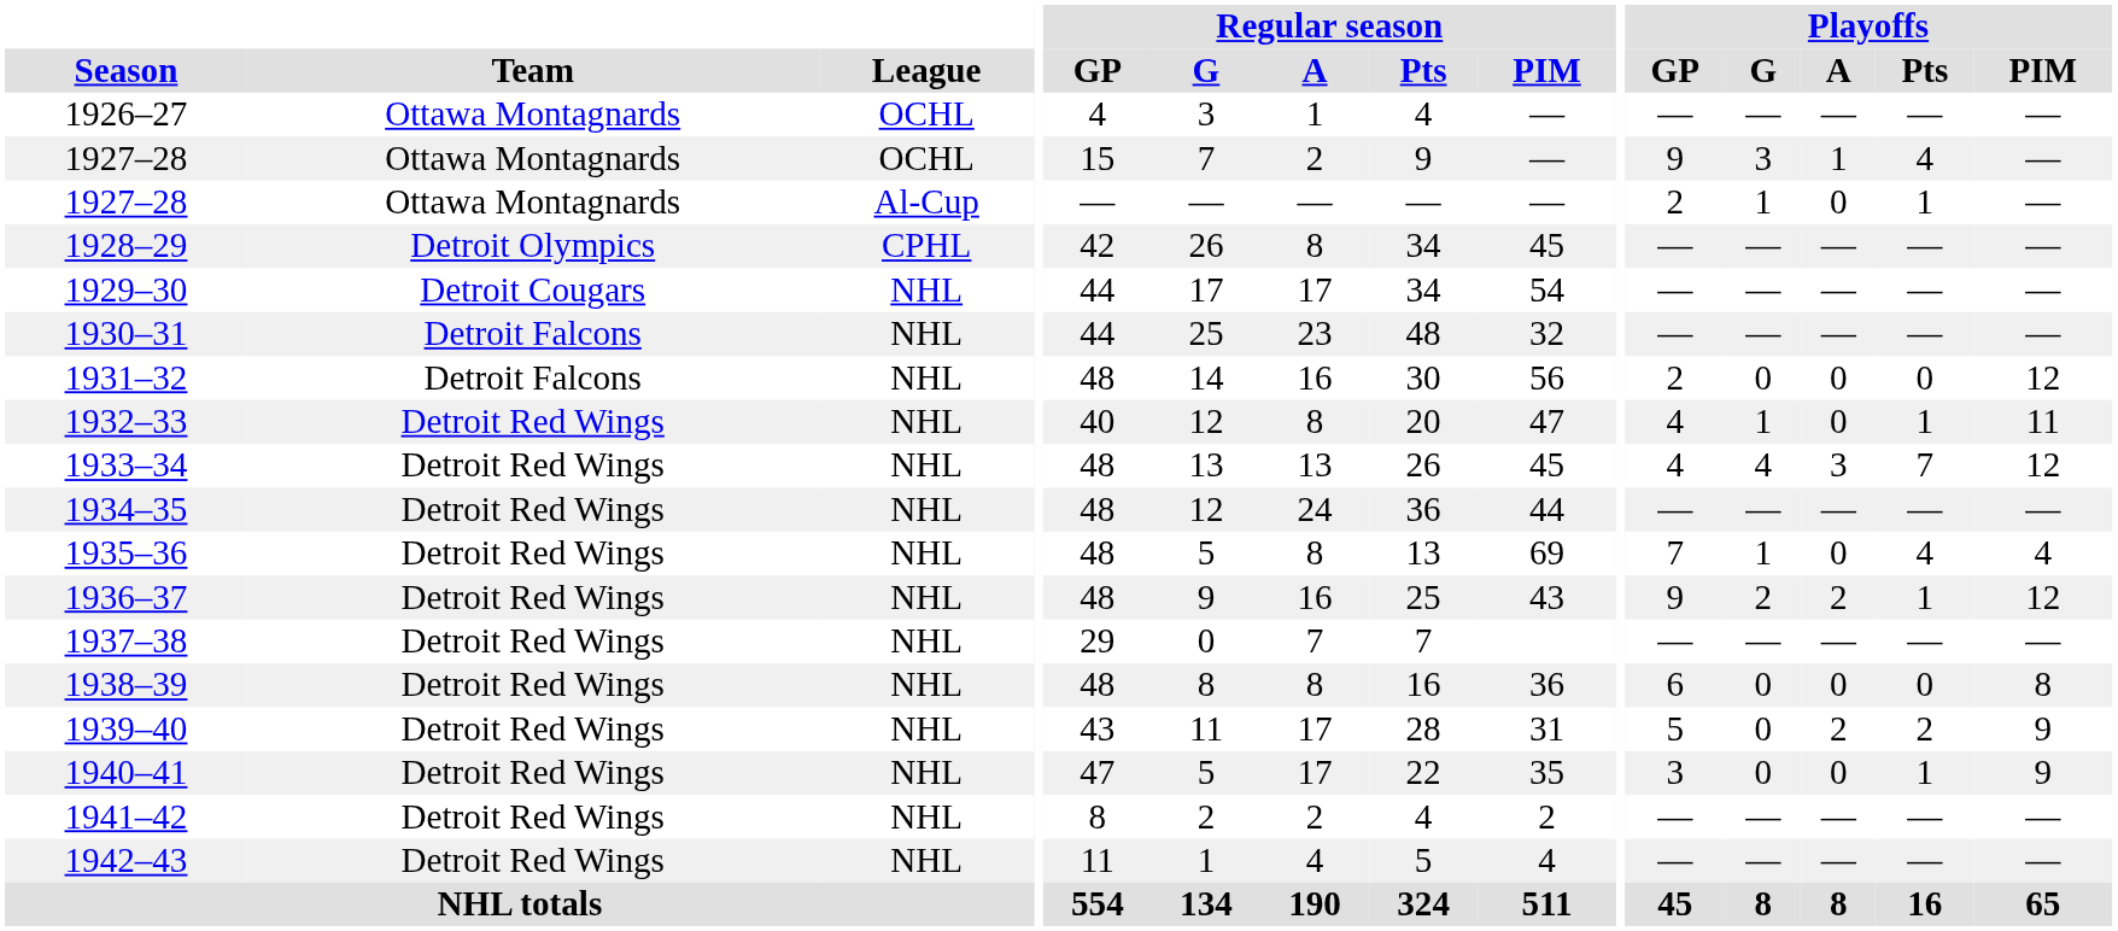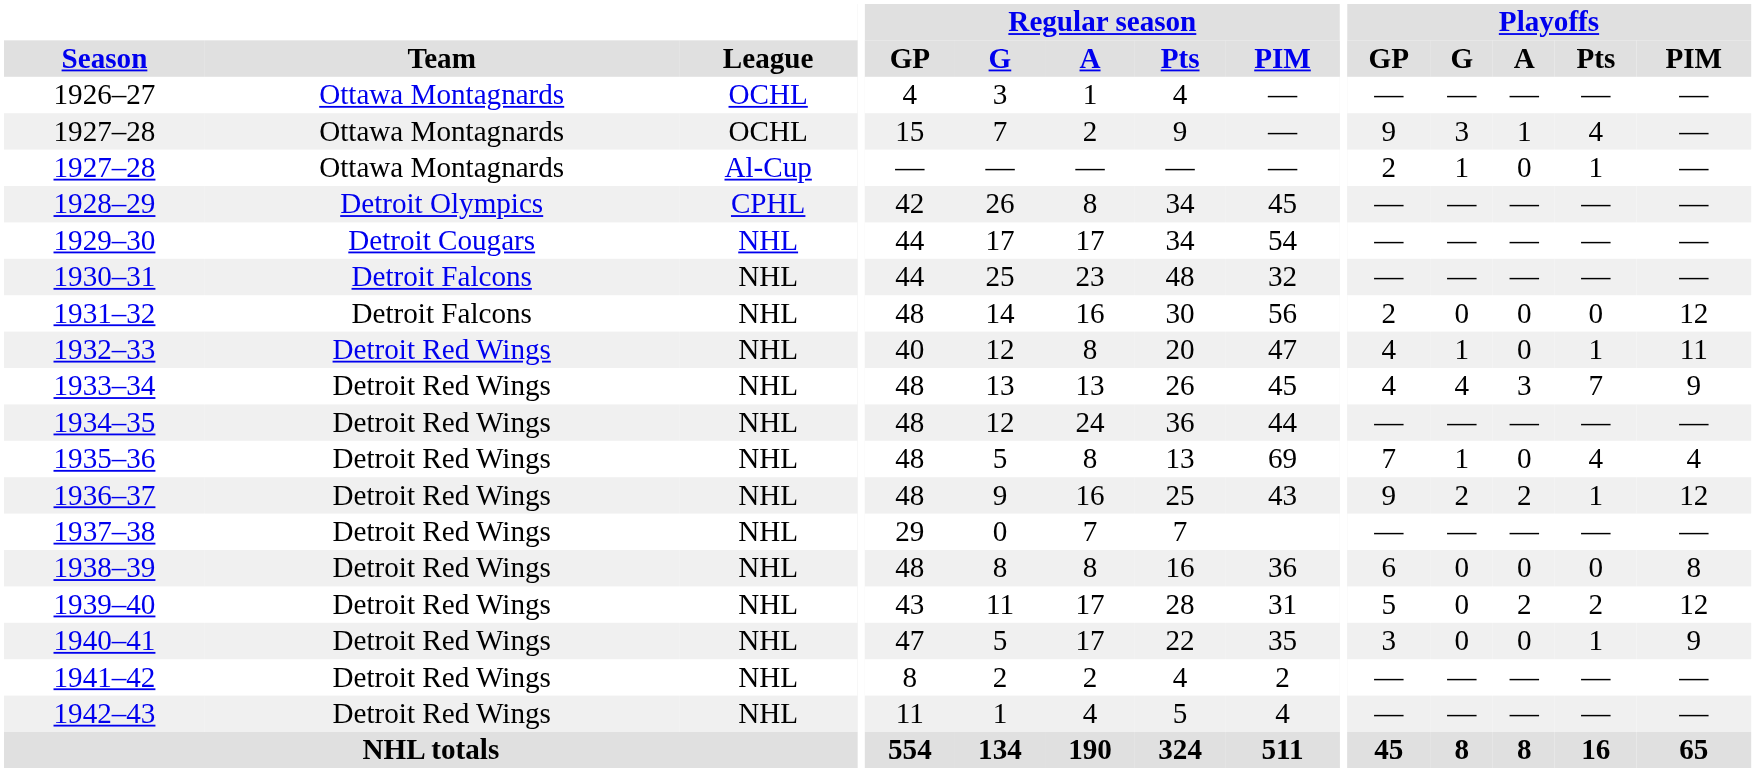1933–34 | Playoffs / PIM: 12 -> 9
1939–40 | Playoffs / PIM: 9 -> 12
